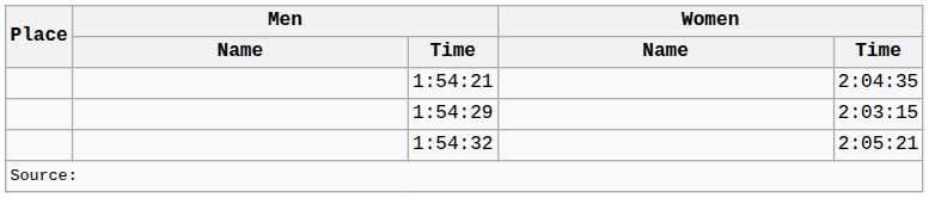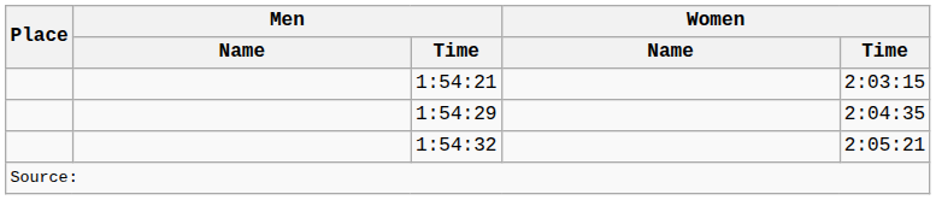1:54:21 | Women / Time: 2:04:35 -> 2:03:15
1:54:29 | Women / Time: 2:03:15 -> 2:04:35
